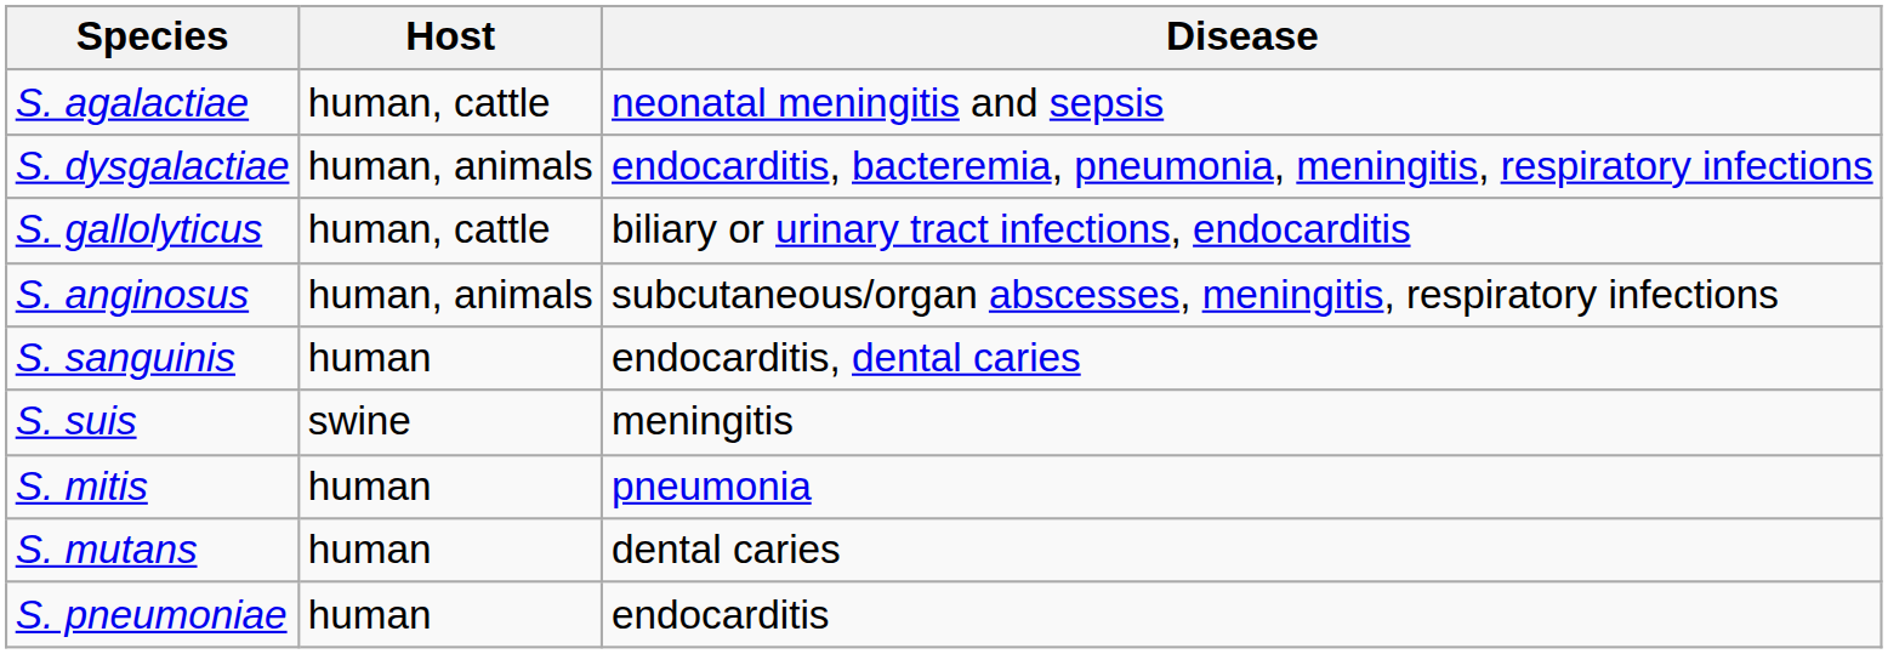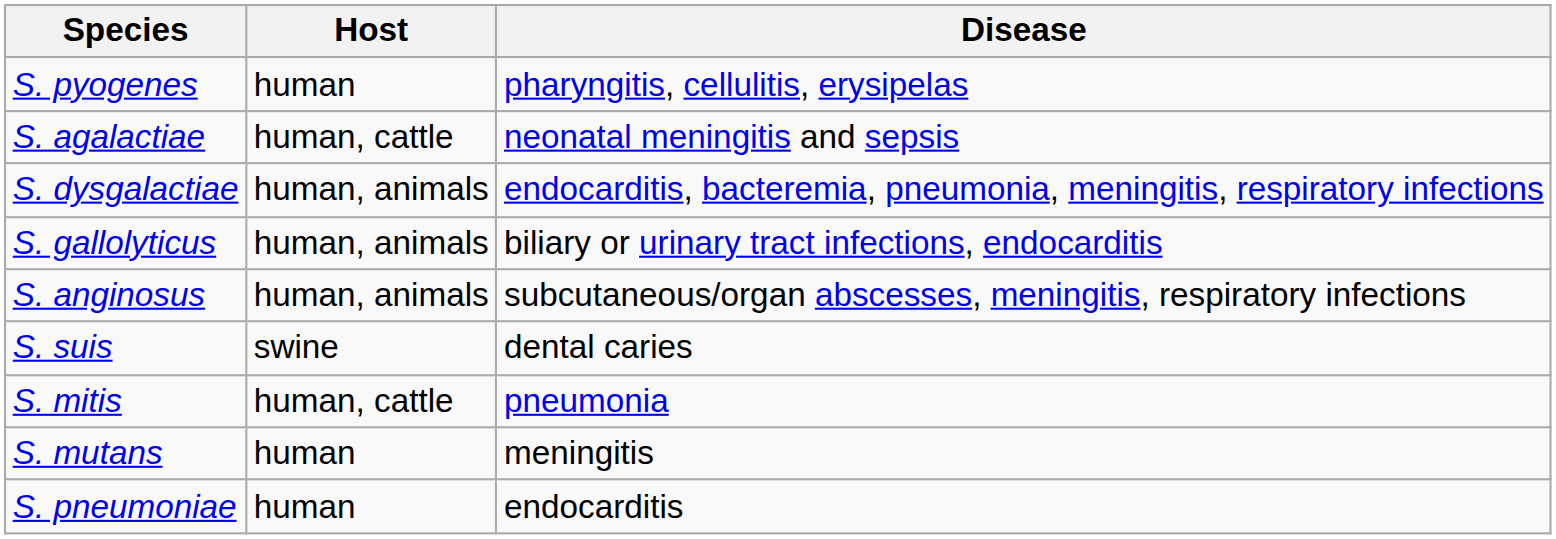+ row: S. pyogenes | human | pharyngitis, cellulitis, erysipelas
S. gallolyticus | Host: human, cattle -> human, animals
- row: S. sanguinis | human | endocarditis, dental caries
S. suis | Disease: meningitis -> dental caries
S. mitis | Host: human -> human, cattle
S. mutans | Disease: dental caries -> meningitis
